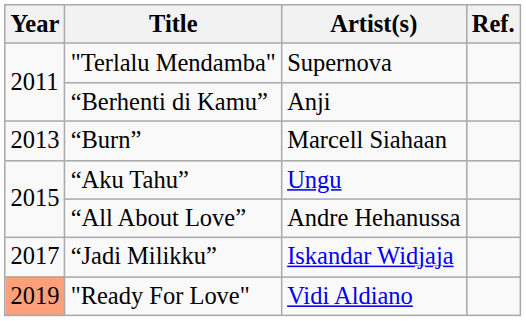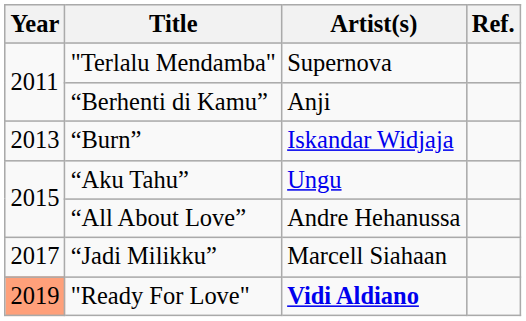“Burn” | Artist(s): Marcell Siahaan -> Iskandar Widjaja
“Jadi Milikku” | Artist(s): Iskandar Widjaja -> Marcell Siahaan
"Ready For Love" | Artist(s): normal -> bold
